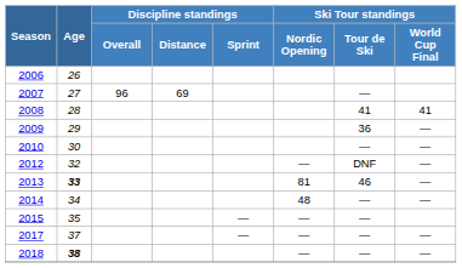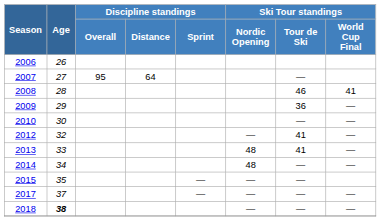2007 | Discipline standings / Overall: 96 -> 95
2007 | Discipline standings / Distance: 69 -> 64
2008 | Ski Tour standings / Tour de Ski: 41 -> 46
2012 | Ski Tour standings / Tour de Ski: DNF -> 41
2013 | Age: bold -> normal
2013 | Ski Tour standings / Nordic Opening: 81 -> 48
2013 | Ski Tour standings / Tour de Ski: 46 -> 41
